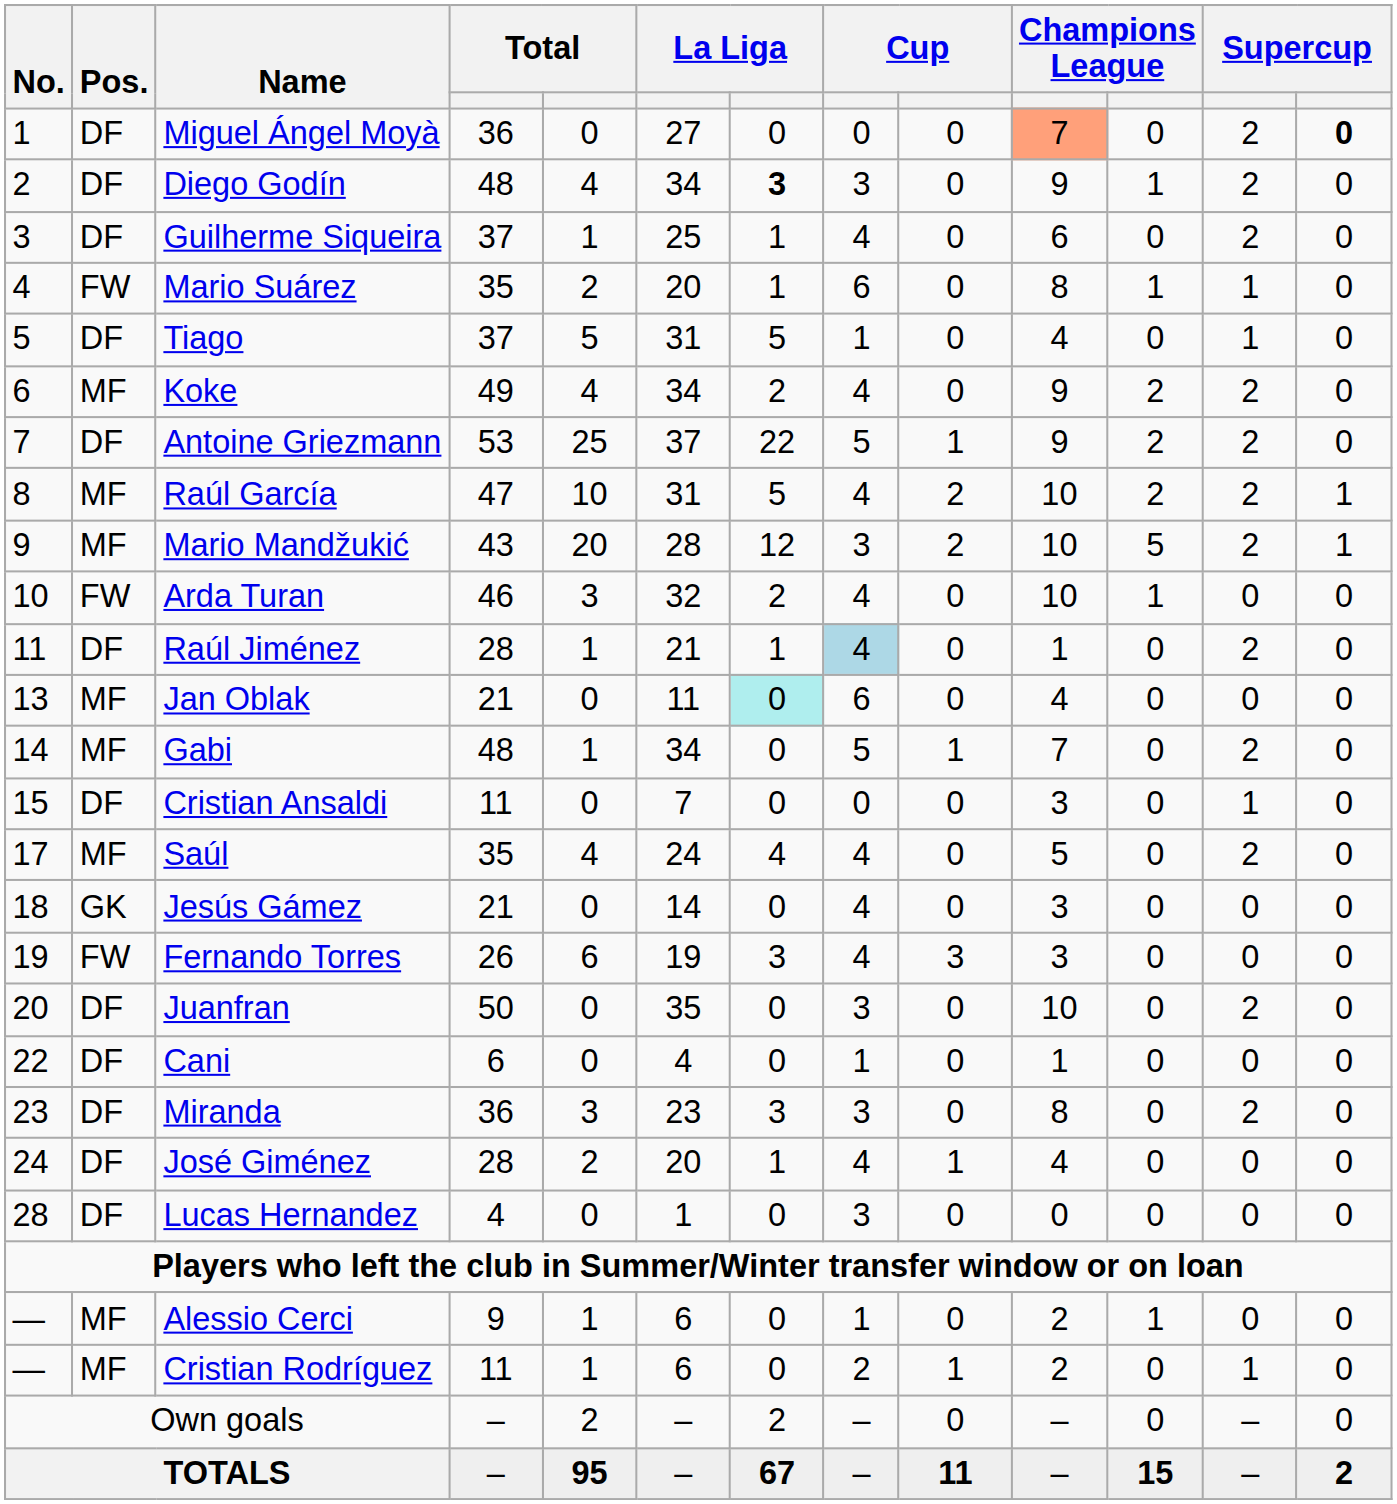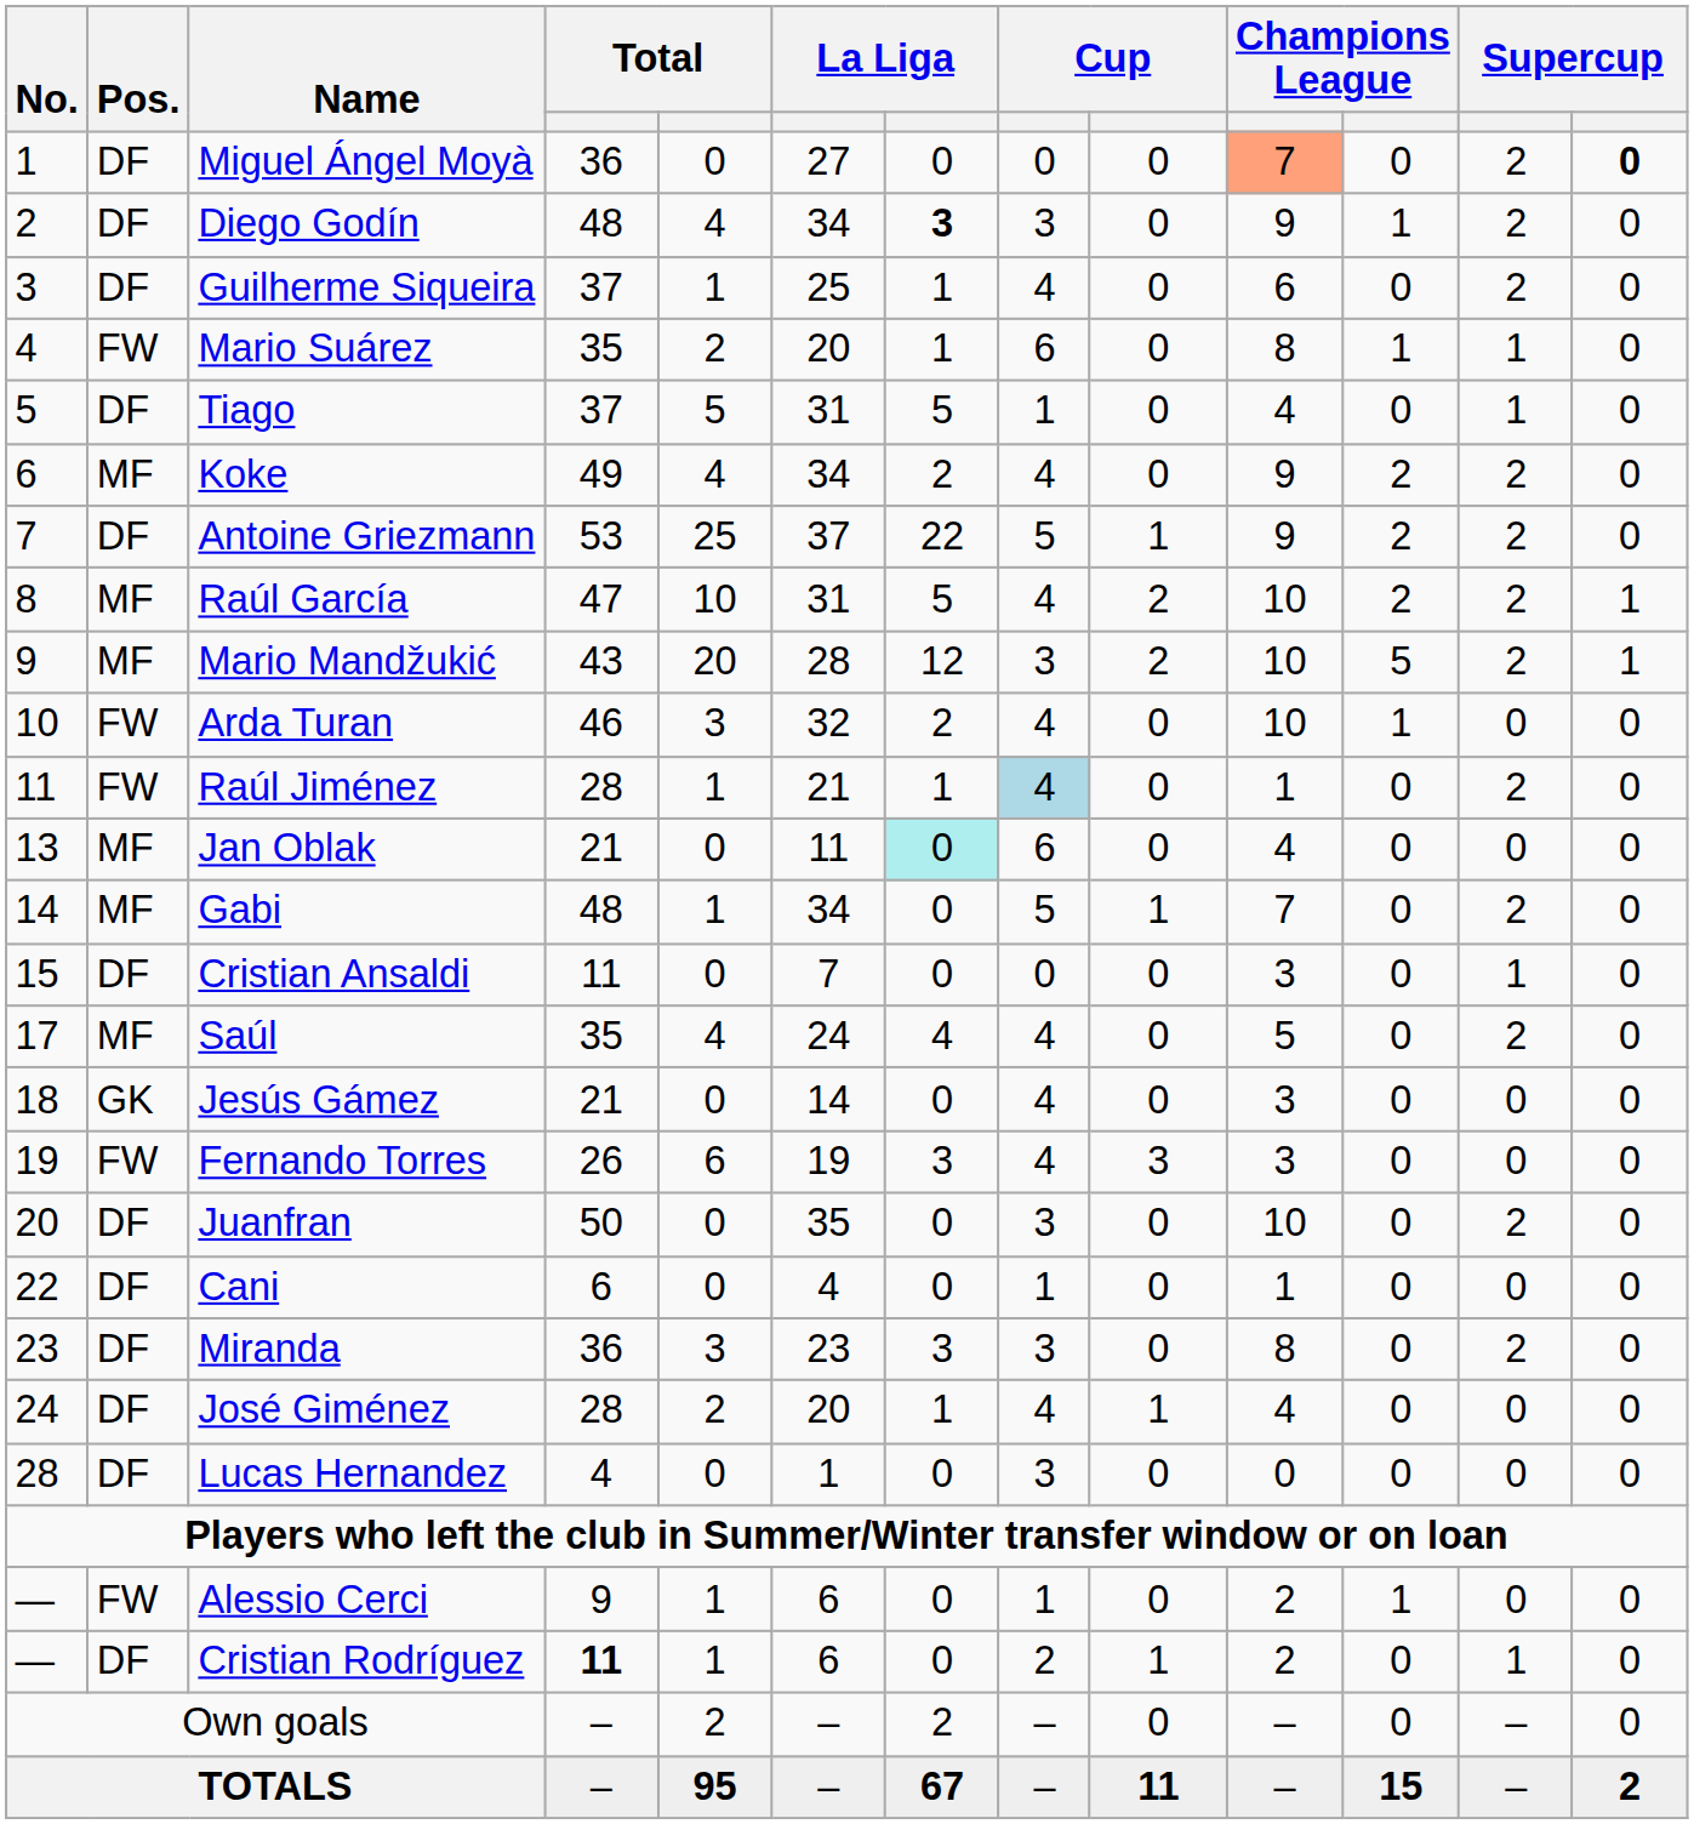Raúl Jiménez | Pos.: DF -> FW
Alessio Cerci | Pos.: MF -> FW
Cristian Rodríguez | Pos.: MF -> DF
Cristian Rodríguez | column 4: normal -> bold
